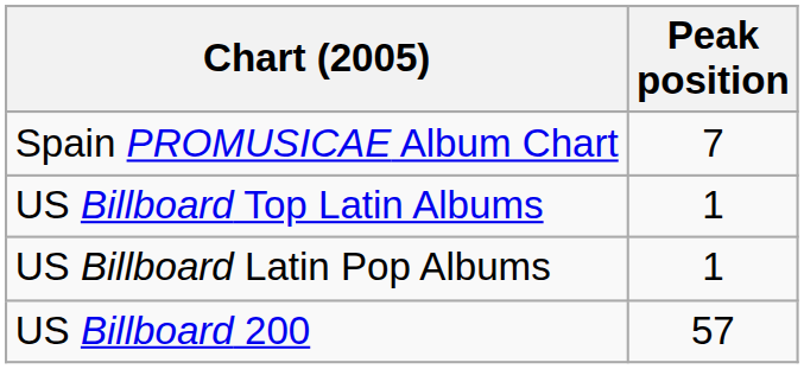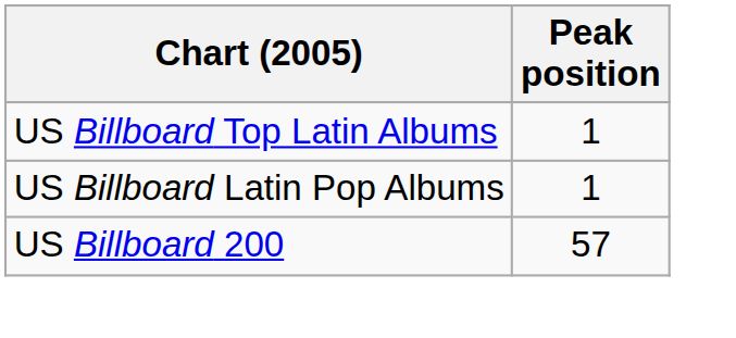- row: Spain PROMUSICAE Album Chart | 7
